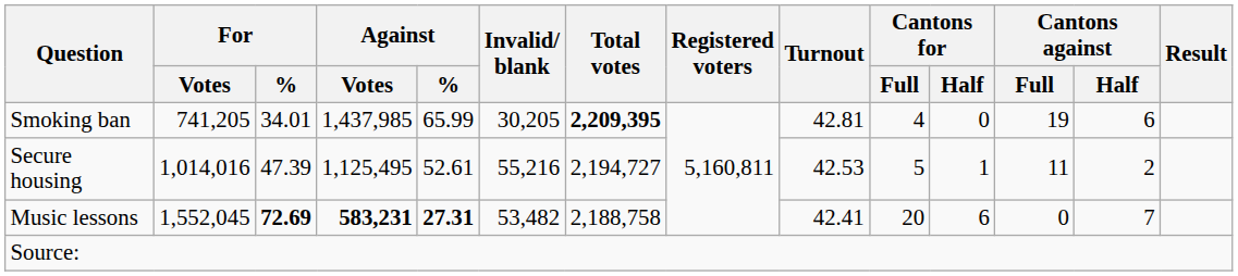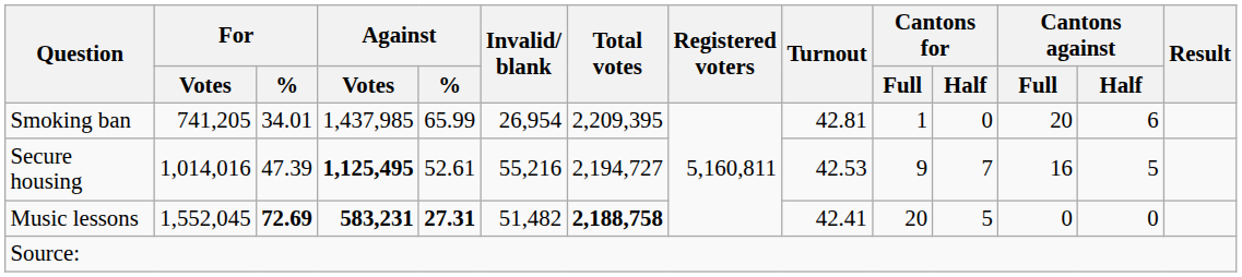Smoking ban | Invalid/ blank: 30,205 -> 26,954
Smoking ban | Total votes: bold -> normal
Smoking ban | Cantons for / Full: 4 -> 1
Smoking ban | Cantons against / Full: 19 -> 20
Secure housing | Against / Votes: normal -> bold
Secure housing | Cantons for / Full: 5 -> 9
Secure housing | Cantons for / Half: 1 -> 7
Secure housing | Cantons against / Full: 11 -> 16
Secure housing | Cantons against / Half: 2 -> 5
Music lessons | Invalid/ blank: 53,482 -> 51,482
Music lessons | Total votes: normal -> bold
Music lessons | Cantons for / Half: 6 -> 5
Music lessons | Cantons against / Half: 7 -> 0
